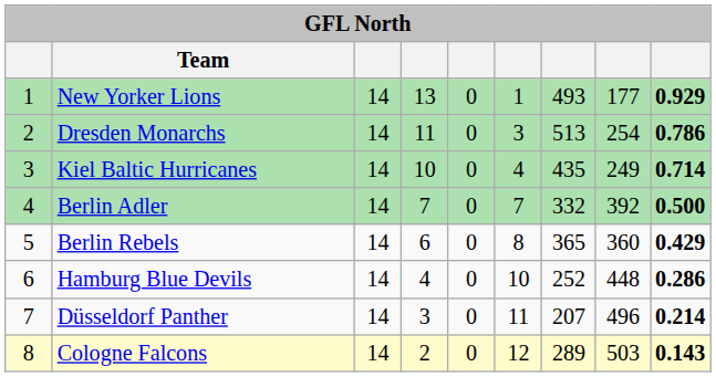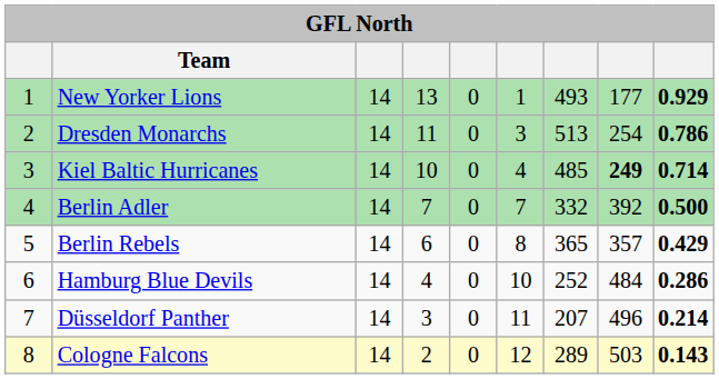Kiel Baltic Hurricanes | column 7: 435 -> 485
Kiel Baltic Hurricanes | column 8: normal -> bold
Berlin Rebels | column 8: 360 -> 357
Hamburg Blue Devils | column 8: 448 -> 484
